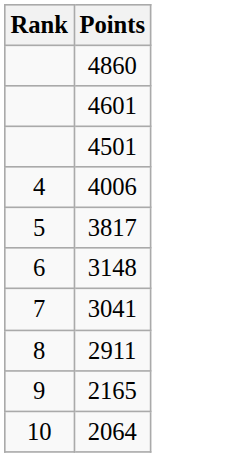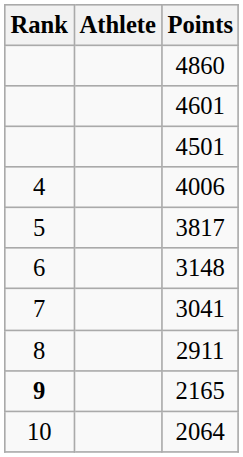+ column: Athlete
2165 | Rank: normal -> bold
